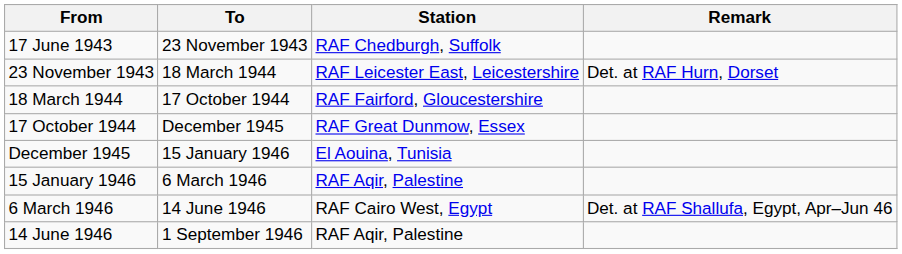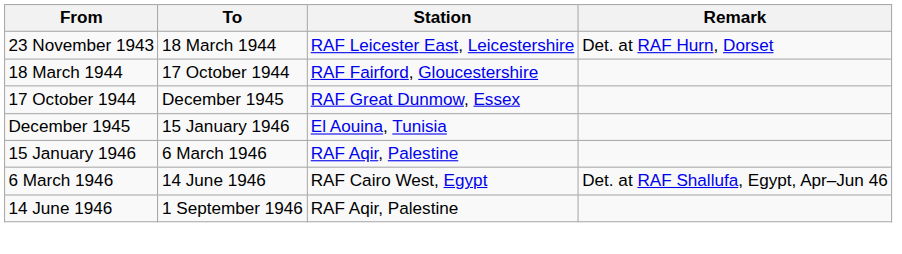- row: 17 June 1943 | 23 November 1943 | RAF Chedburgh, Suffolk
